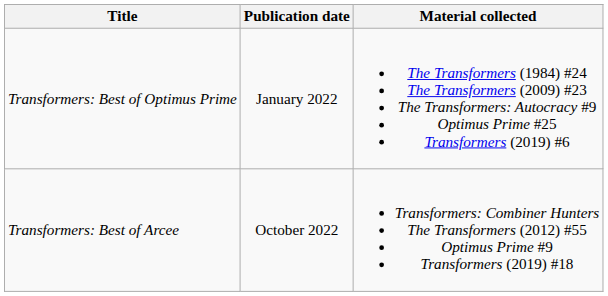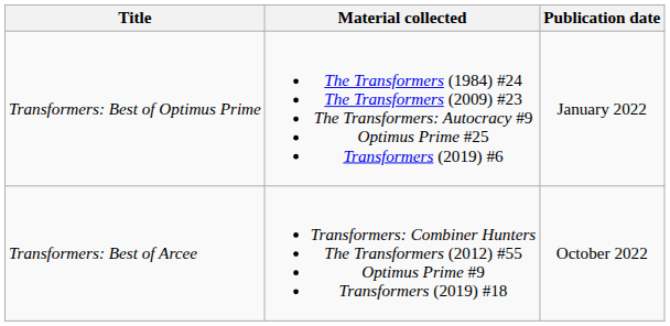columns swapped: Material collected <-> Publication date
